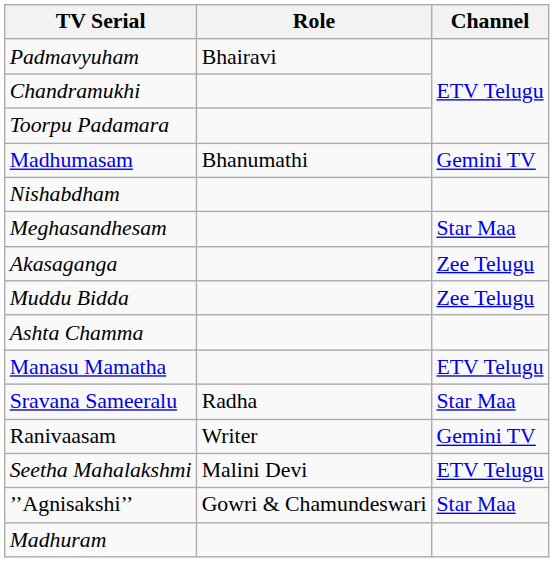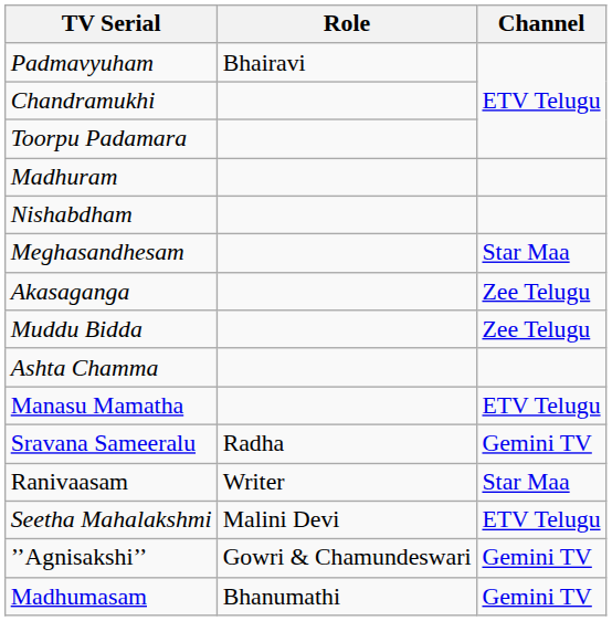rows swapped: Madhuram <-> Madhumasam
Sravana Sameeralu | Channel: Star Maa -> Gemini TV
Ranivaasam | Channel: Gemini TV -> Star Maa
’’Agnisakshi’’ | Channel: Star Maa -> Gemini TV
